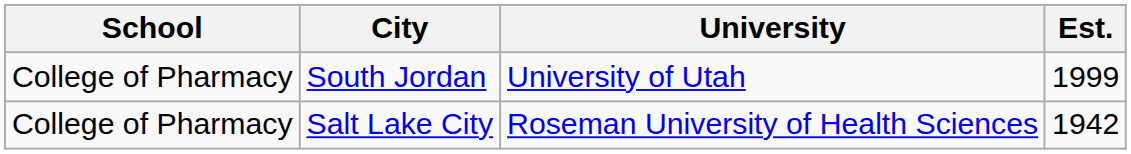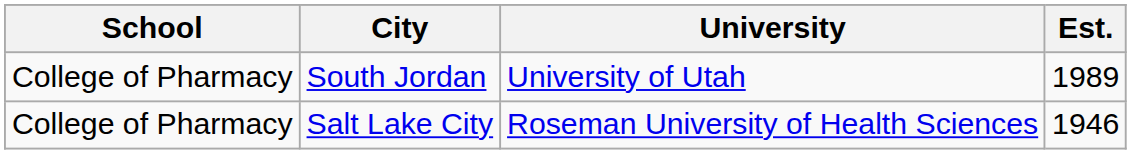South Jordan | Est.: 1999 -> 1989
Salt Lake City | Est.: 1942 -> 1946
